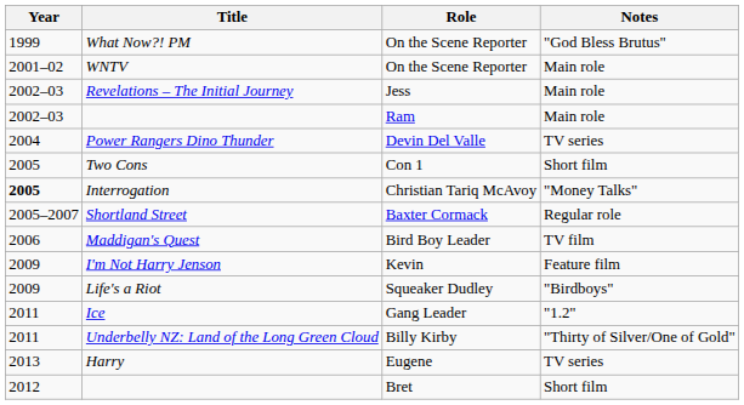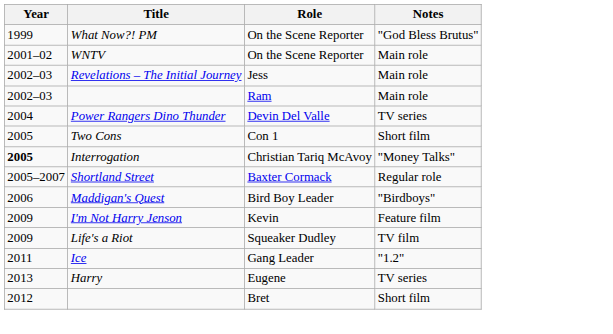Maddigan's Quest | Notes: TV film -> "Birdboys"
Life's a Riot | Notes: "Birdboys" -> TV film
- row: 2011 | Underbelly NZ: Land of the Long Green Cloud | Billy Kirby | "Thirty of Silver/One of Gold"
